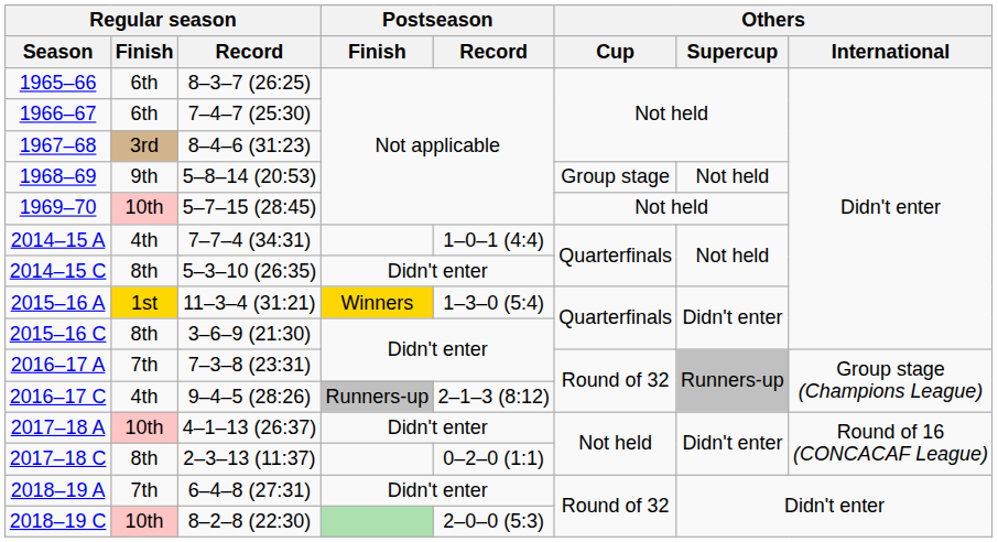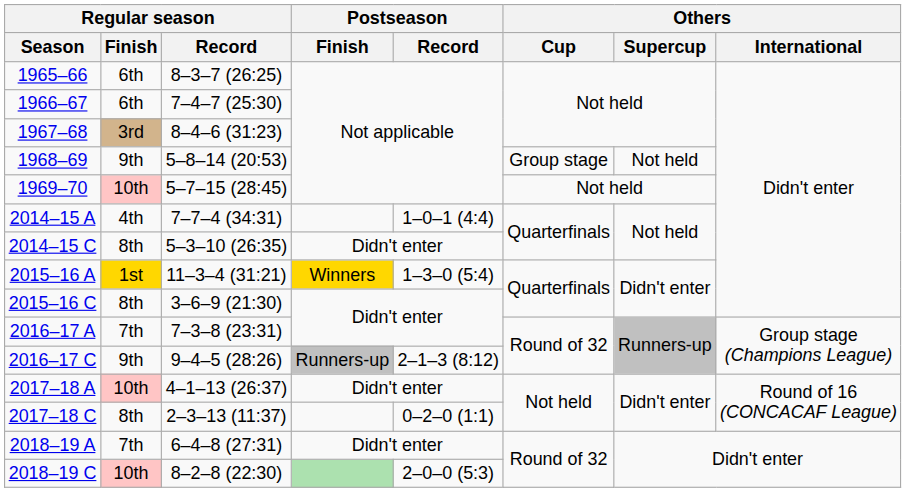2016–17 C | Regular season / Finish: 4th -> 9th
